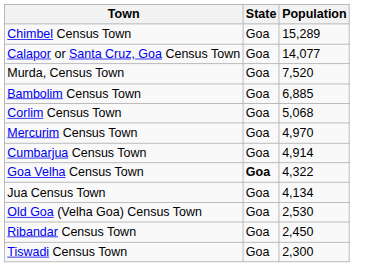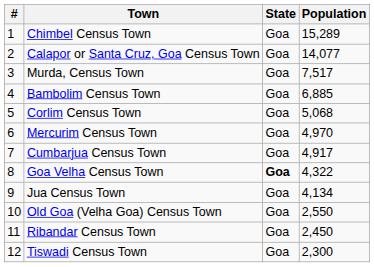+ column: # | 1 | 2 | 3 | 4 | 5 | 6 | 7 | 8 | 9 | 10 | 11 | 12
Murda, Census Town | Population: 7,520 -> 7,517
Cumbarjua Census Town | Population: 4,914 -> 4,917
Old Goa (Velha Goa) Census Town | Population: 2,530 -> 2,550
